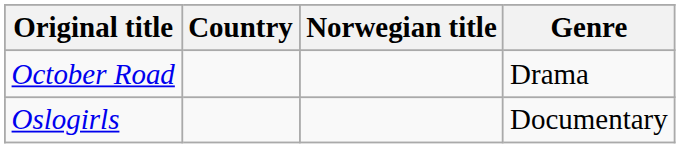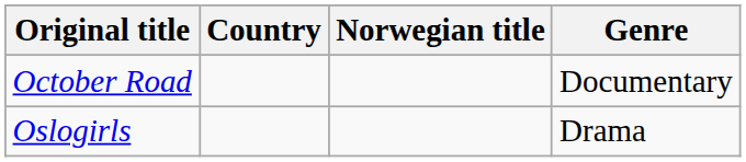October Road | Genre: Drama -> Documentary
Oslogirls | Genre: Documentary -> Drama
